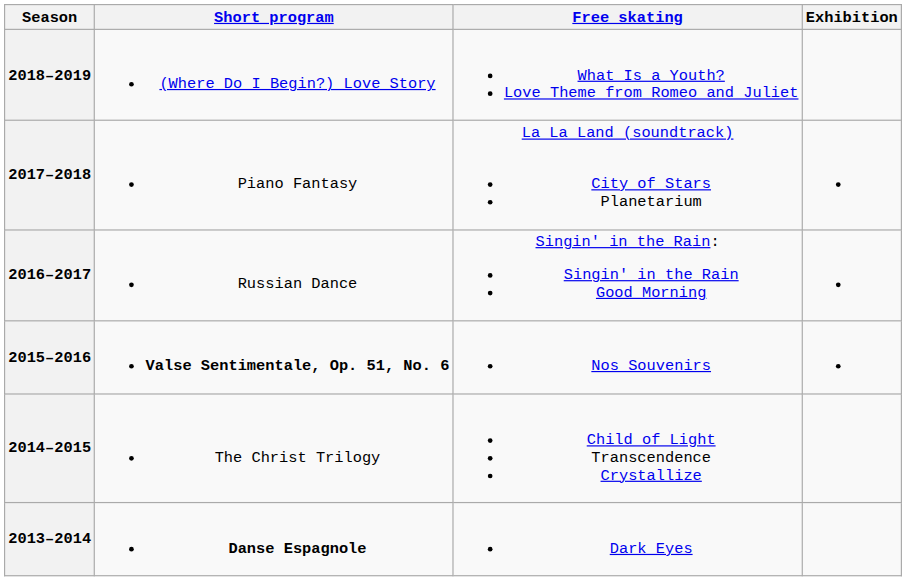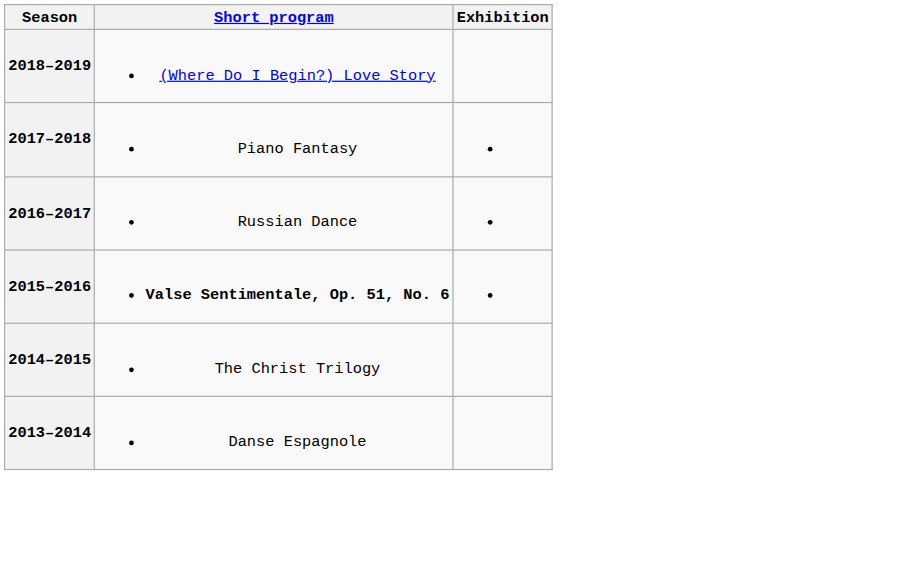- column: Free skating | What Is a Youth? Love Theme from Romeo and Juliet | La La Land (soundtrack) City of Stars Planetarium | Singin' in the Rain: Singin' in the Rain Good Morning | Nos Souvenirs | Child of Light Transcendence Crystallize | Dark Eyes
2013–2014 | Short program: bold -> normal
